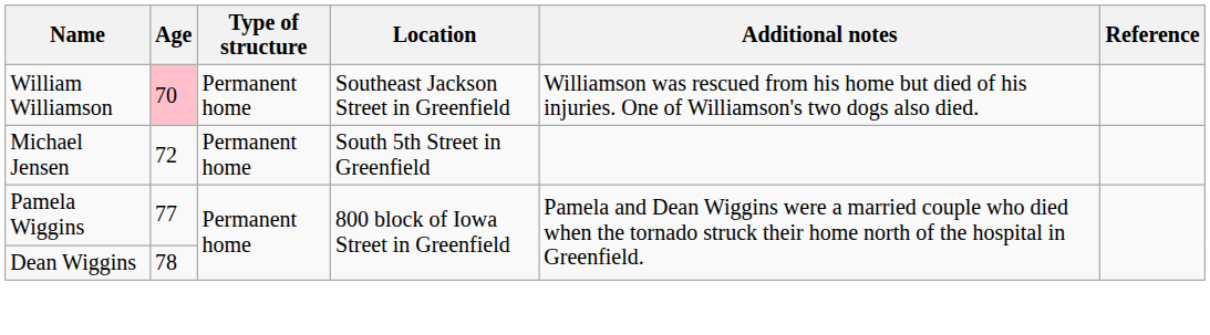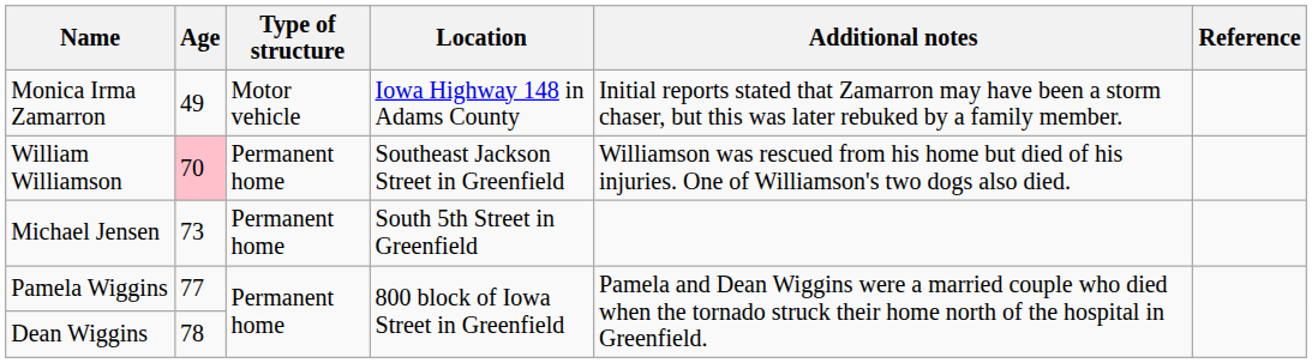+ row: Monica Irma Zamarron | 49 | Motor vehicle | Iowa Highway 148 in Adams County | Initial reports stated that Zamarron may have been a storm chaser, but this was later rebuked by a family member.
Michael Jensen | Age: 72 -> 73
